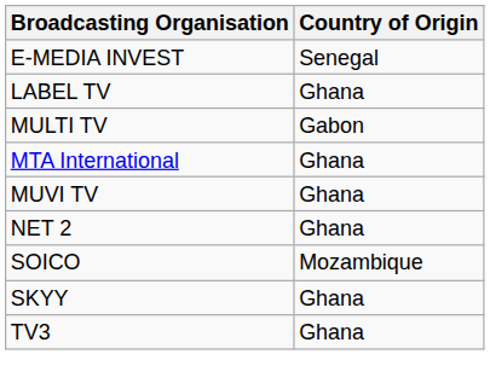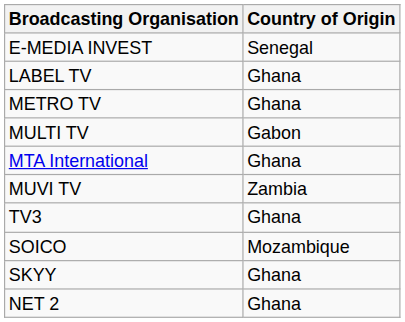+ row: METRO TV | Ghana
MUVI TV | Country of Origin: Ghana -> Zambia
rows swapped: NET 2 <-> TV3
